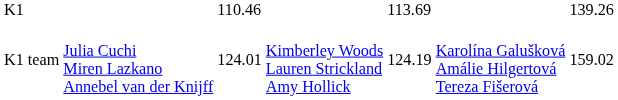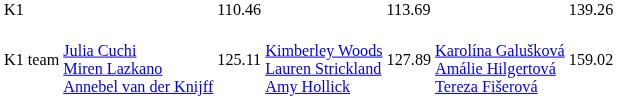K1 team | column 3: 124.01 -> 125.11
K1 team | column 5: 124.19 -> 127.89
